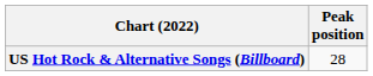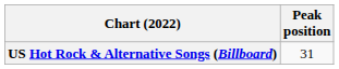US Hot Rock & Alternative Songs (Billboard) | Peak position: 28 -> 31
